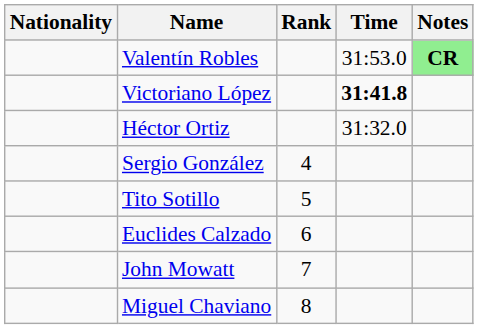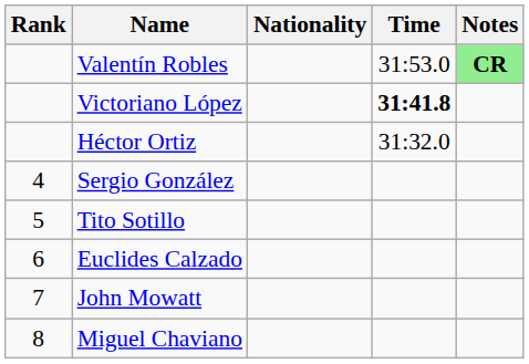columns swapped: Rank <-> Nationality
